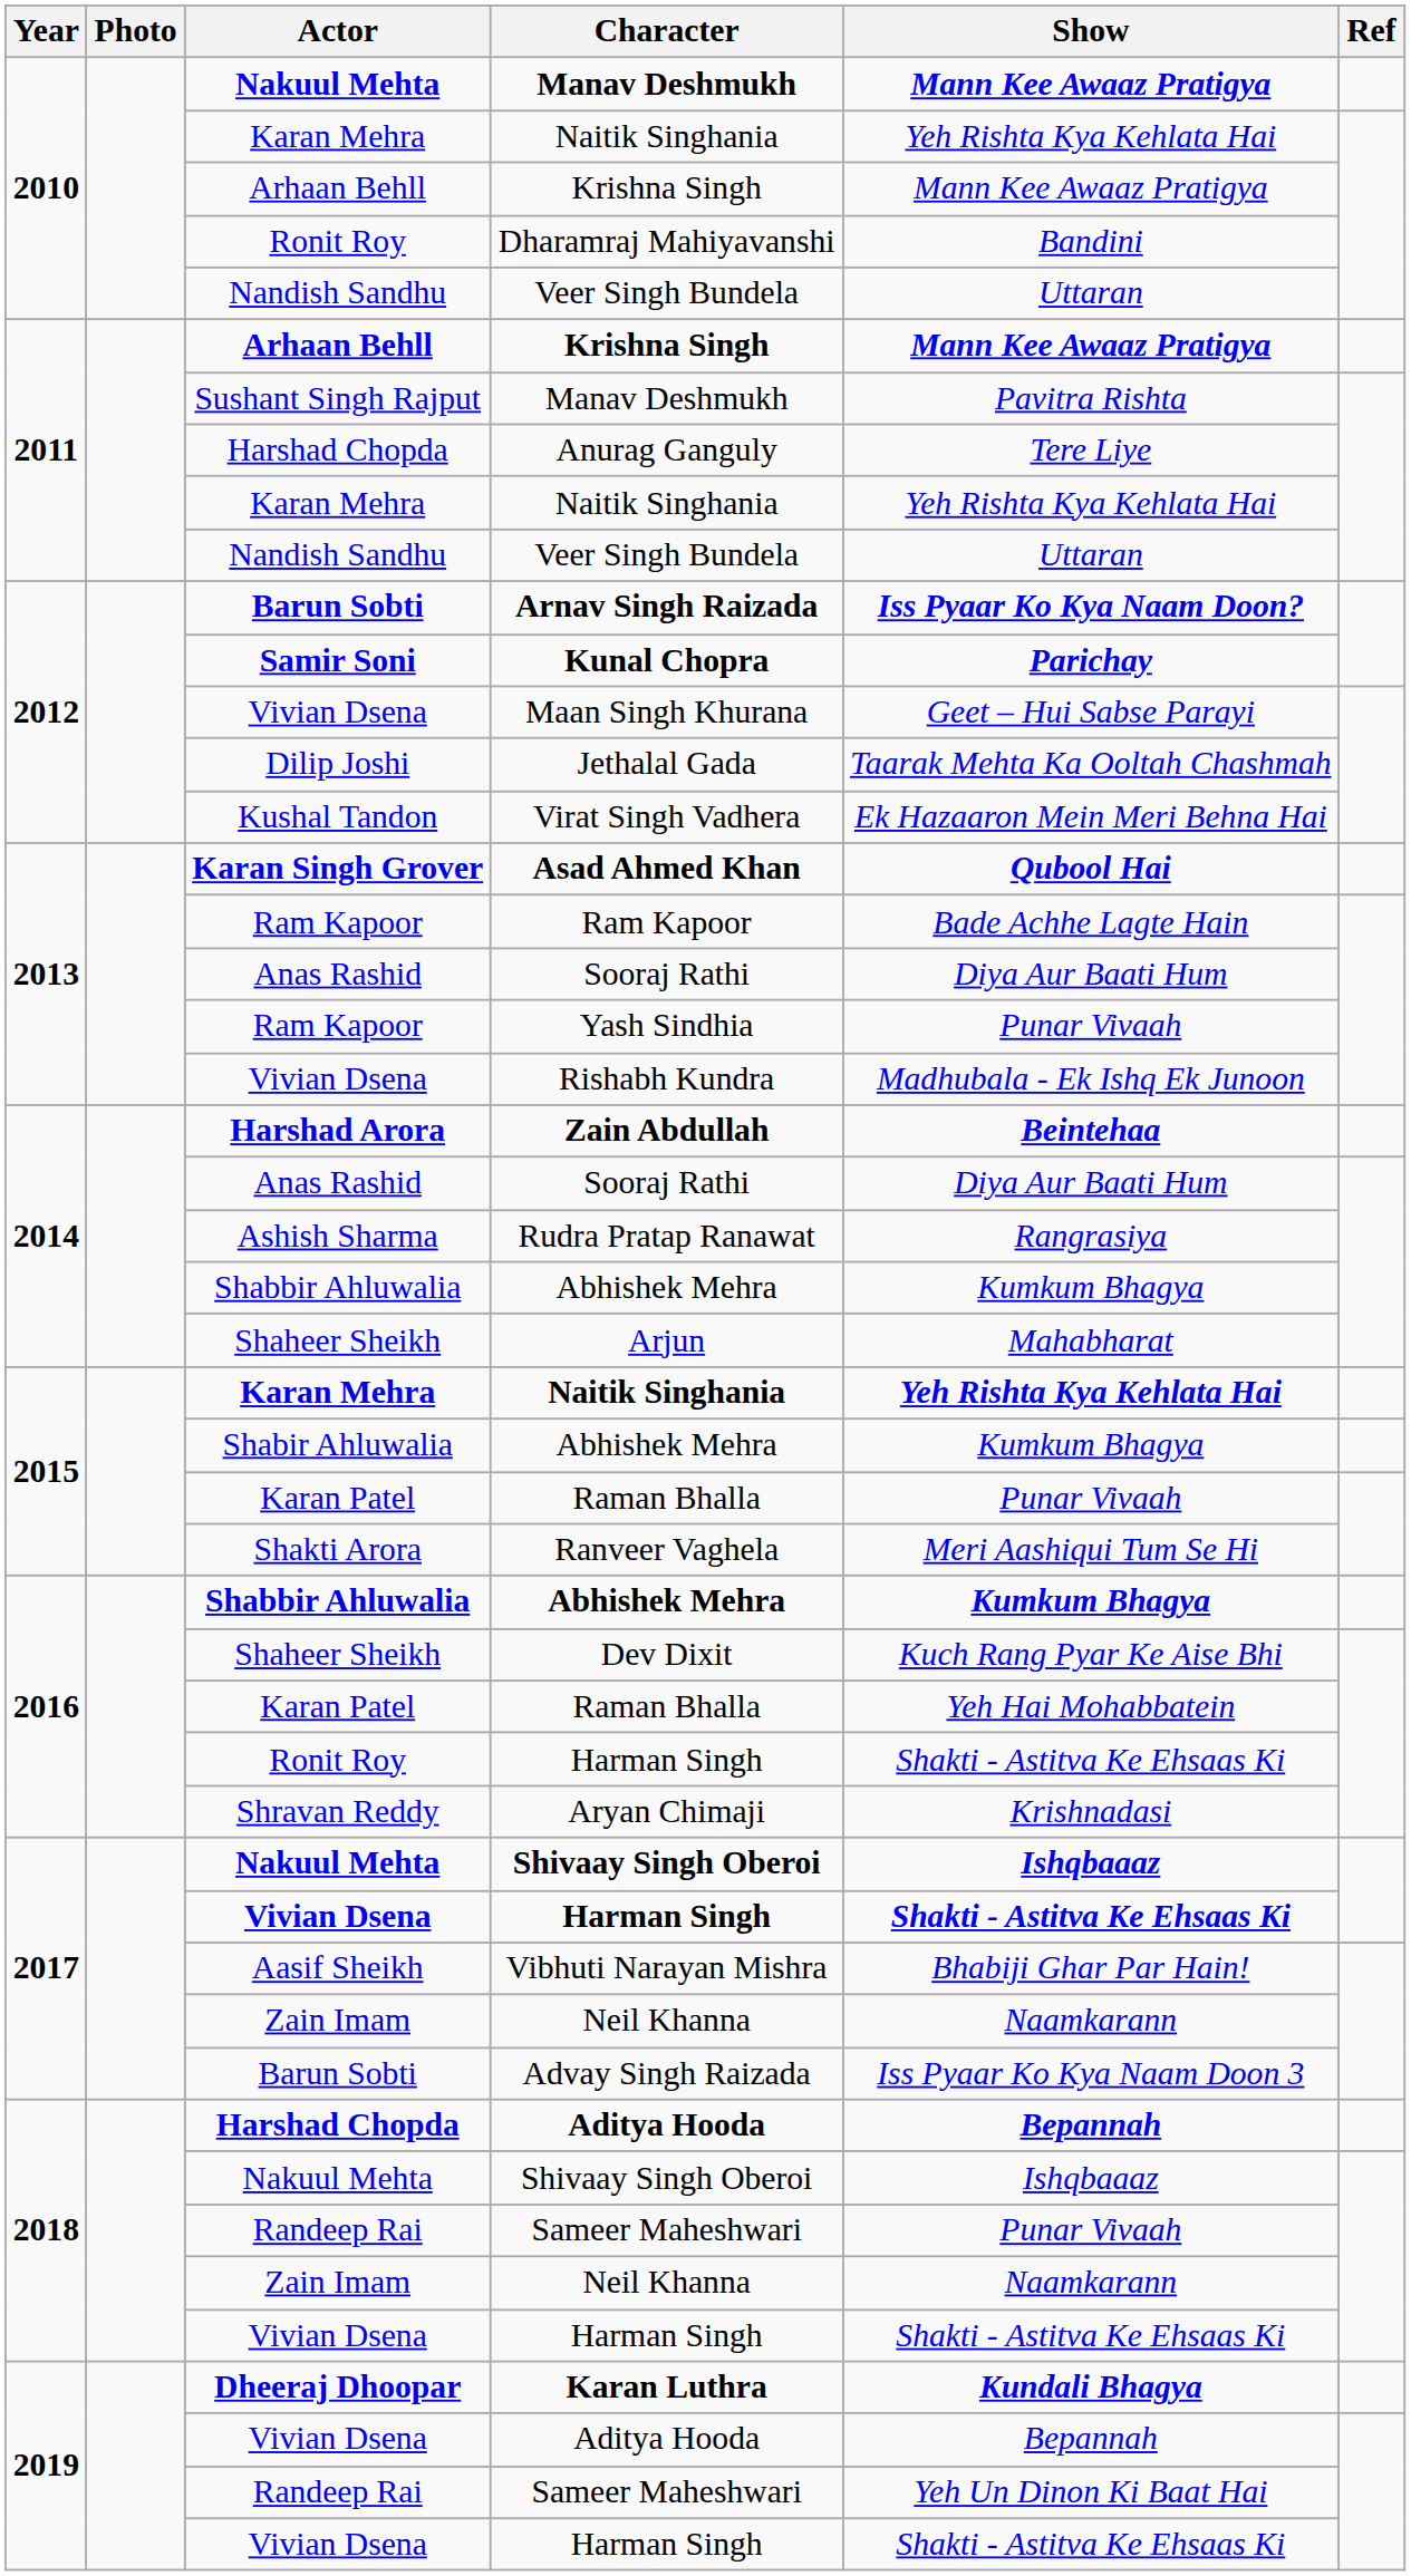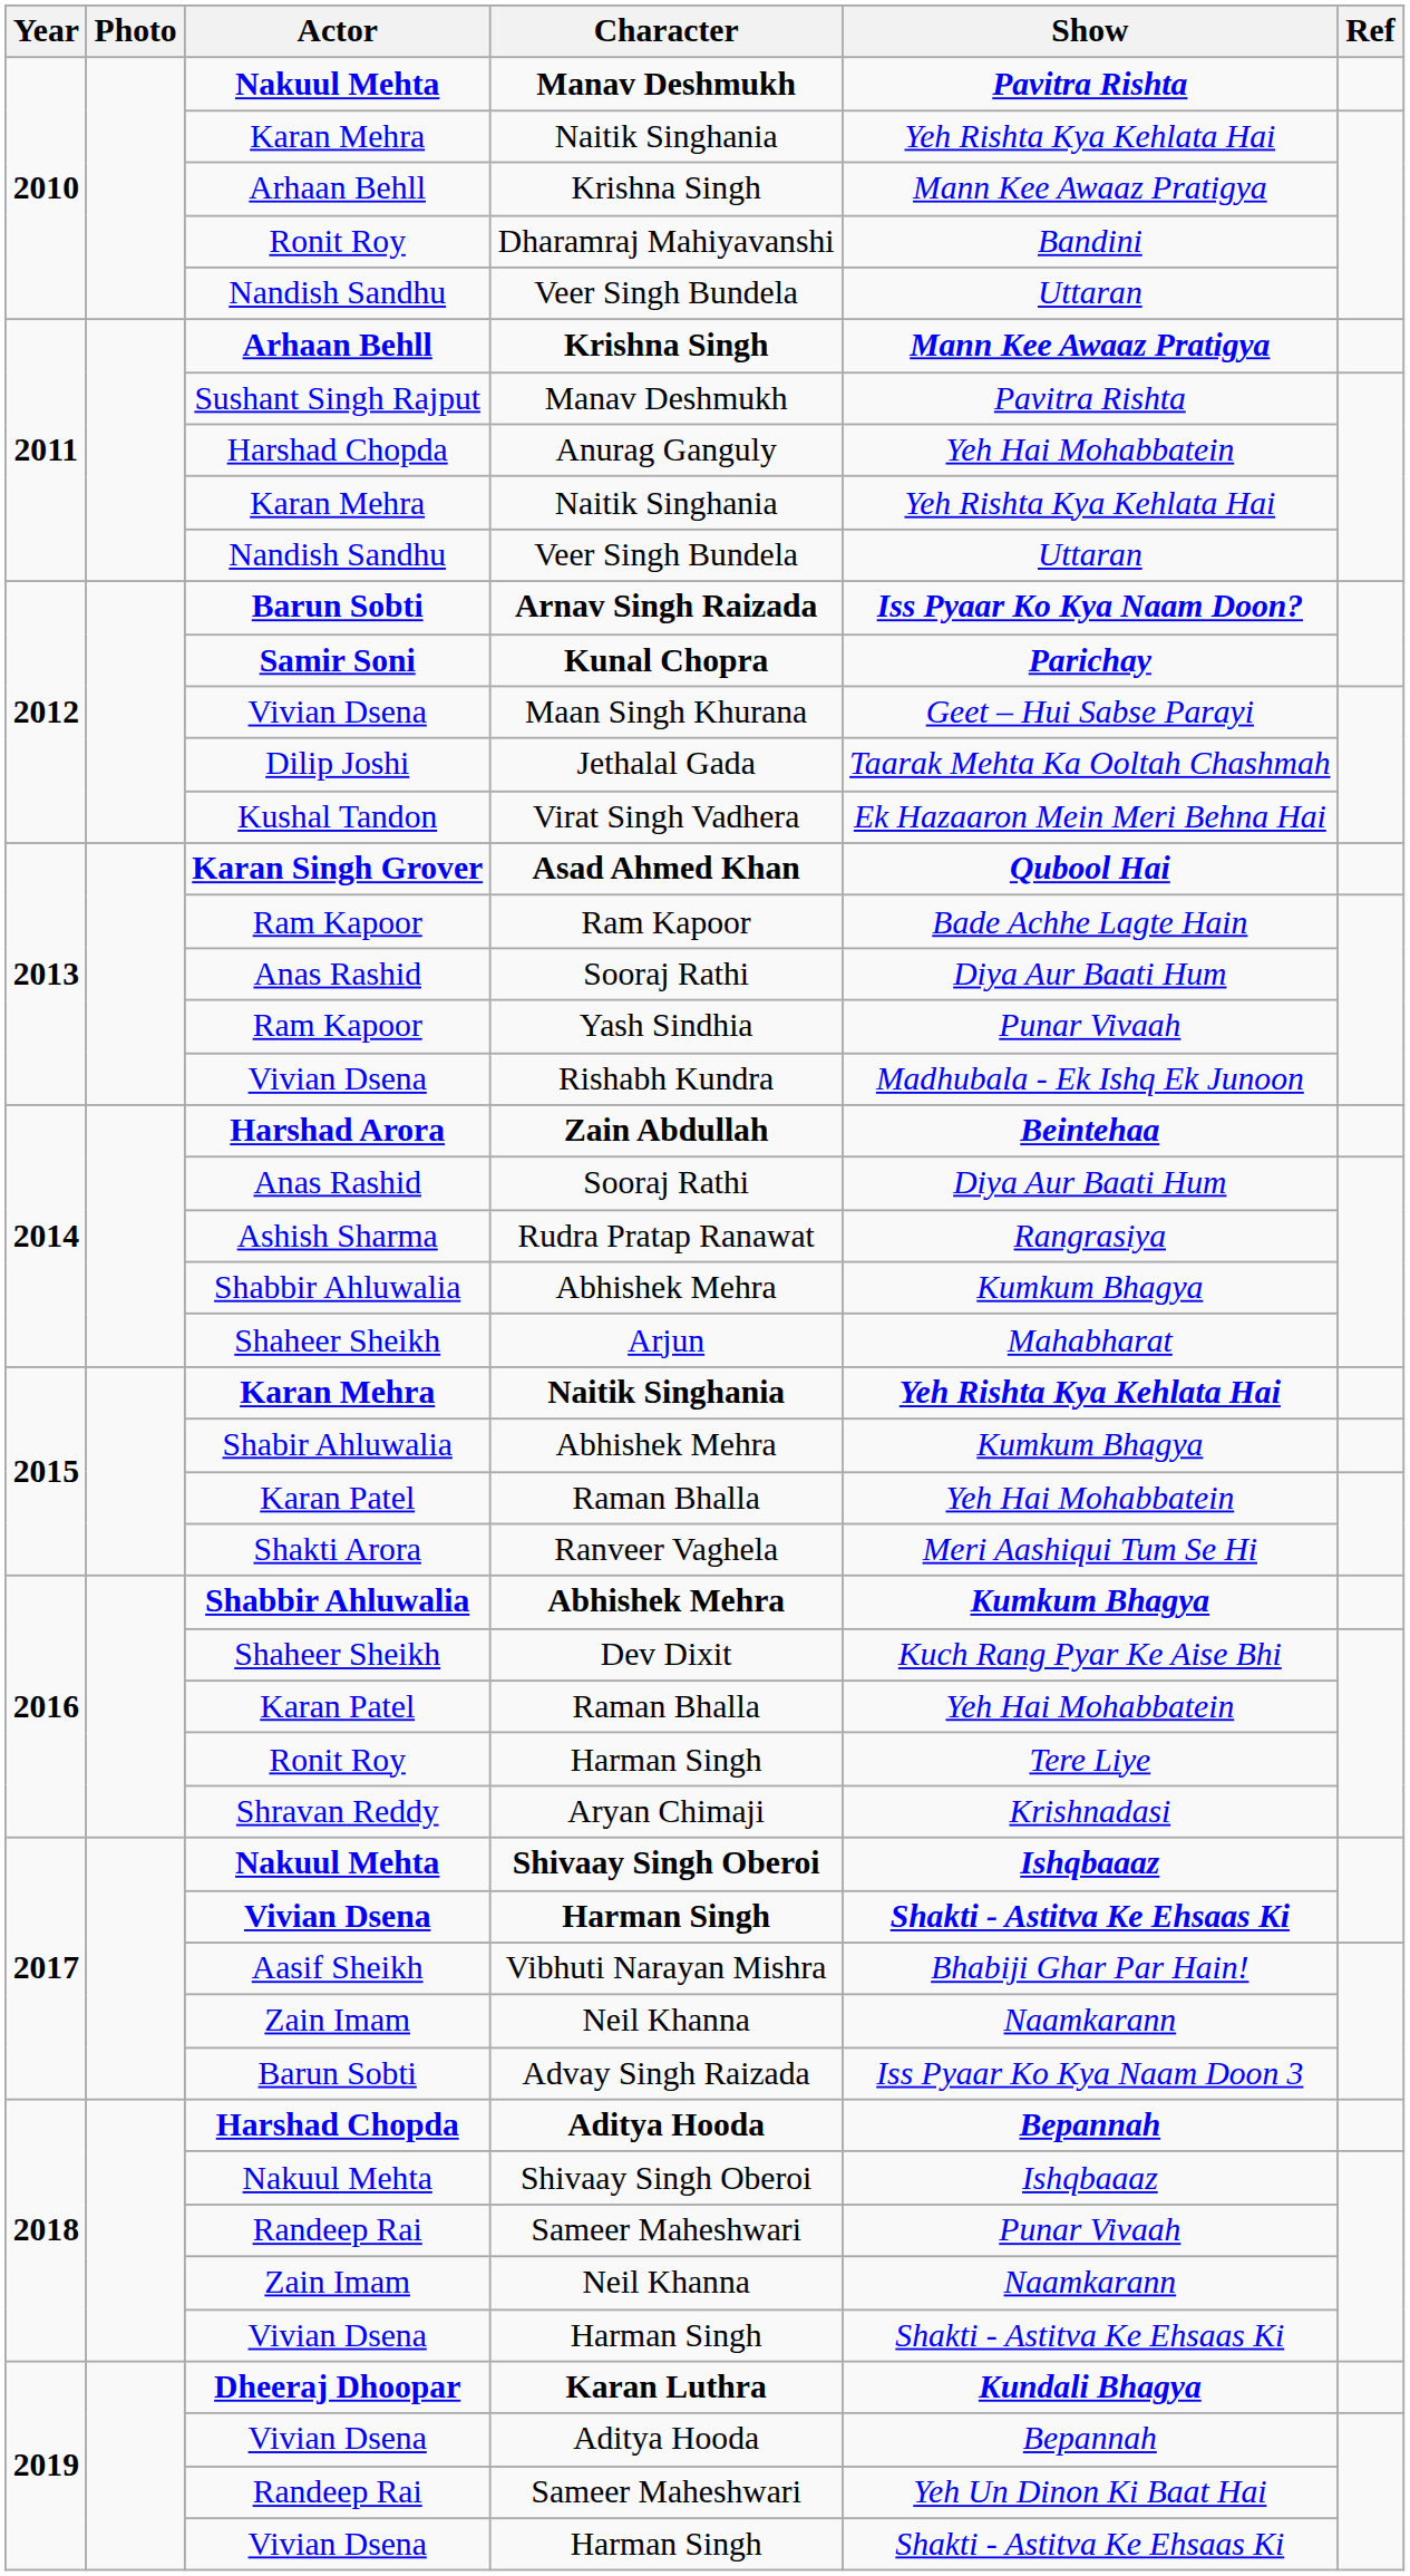2010 / Manav Deshmukh | Show: Mann Kee Awaaz Pratigya -> Pavitra Rishta
Anurag Ganguly | Show: Tere Liye -> Yeh Hai Mohabbatein
2015 / Raman Bhalla | Show: Punar Vivaah -> Yeh Hai Mohabbatein
2016 / Harman Singh | Show: Shakti - Astitva Ke Ehsaas Ki -> Tere Liye
